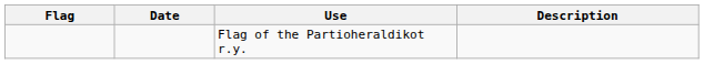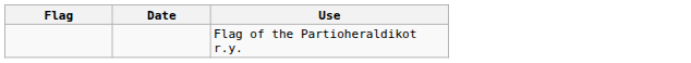- column: Description
